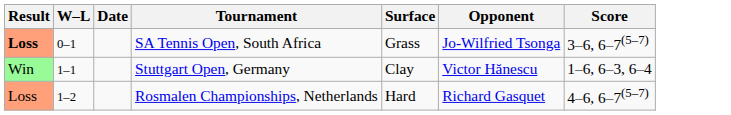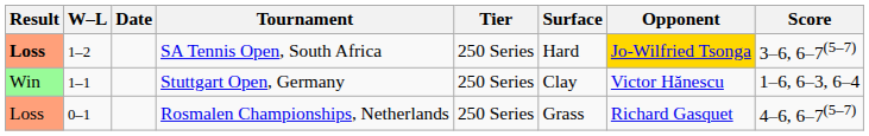+ column: Tier | 250 Series | 250 Series | 250 Series
SA Tennis Open, South Africa | W–L: 0–1 -> 1–2
SA Tennis Open, South Africa | Surface: Grass -> Hard
SA Tennis Open, South Africa | Opponent: no background -> gold background
Rosmalen Championships, Netherlands | W–L: 1–2 -> 0–1
Rosmalen Championships, Netherlands | Surface: Hard -> Grass
